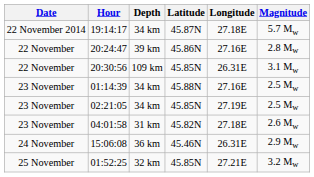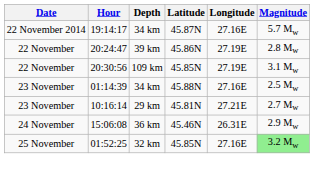19:14:17 | Longitude: 27.18E -> 27.16E
20:24:47 | Longitude: 27.16E -> 27.19E
20:30:56 | Longitude: 26.31E -> 27.19E
- row: 23 November | 02:21:05 | 34 km | 45.85N | 27.19E | 2.5 Mw
- row: 23 November | 04:01:58 | 31 km | 45.82N | 27.18E | 2.6 Mw
+ row: 23 November | 10:16:14 | 29 km | 45.81N | 27.21E | 2.7 Mw
01:52:25 | Longitude: 27.21E -> 27.16E
01:52:25 | Magnitude: no background -> lightgreen background
